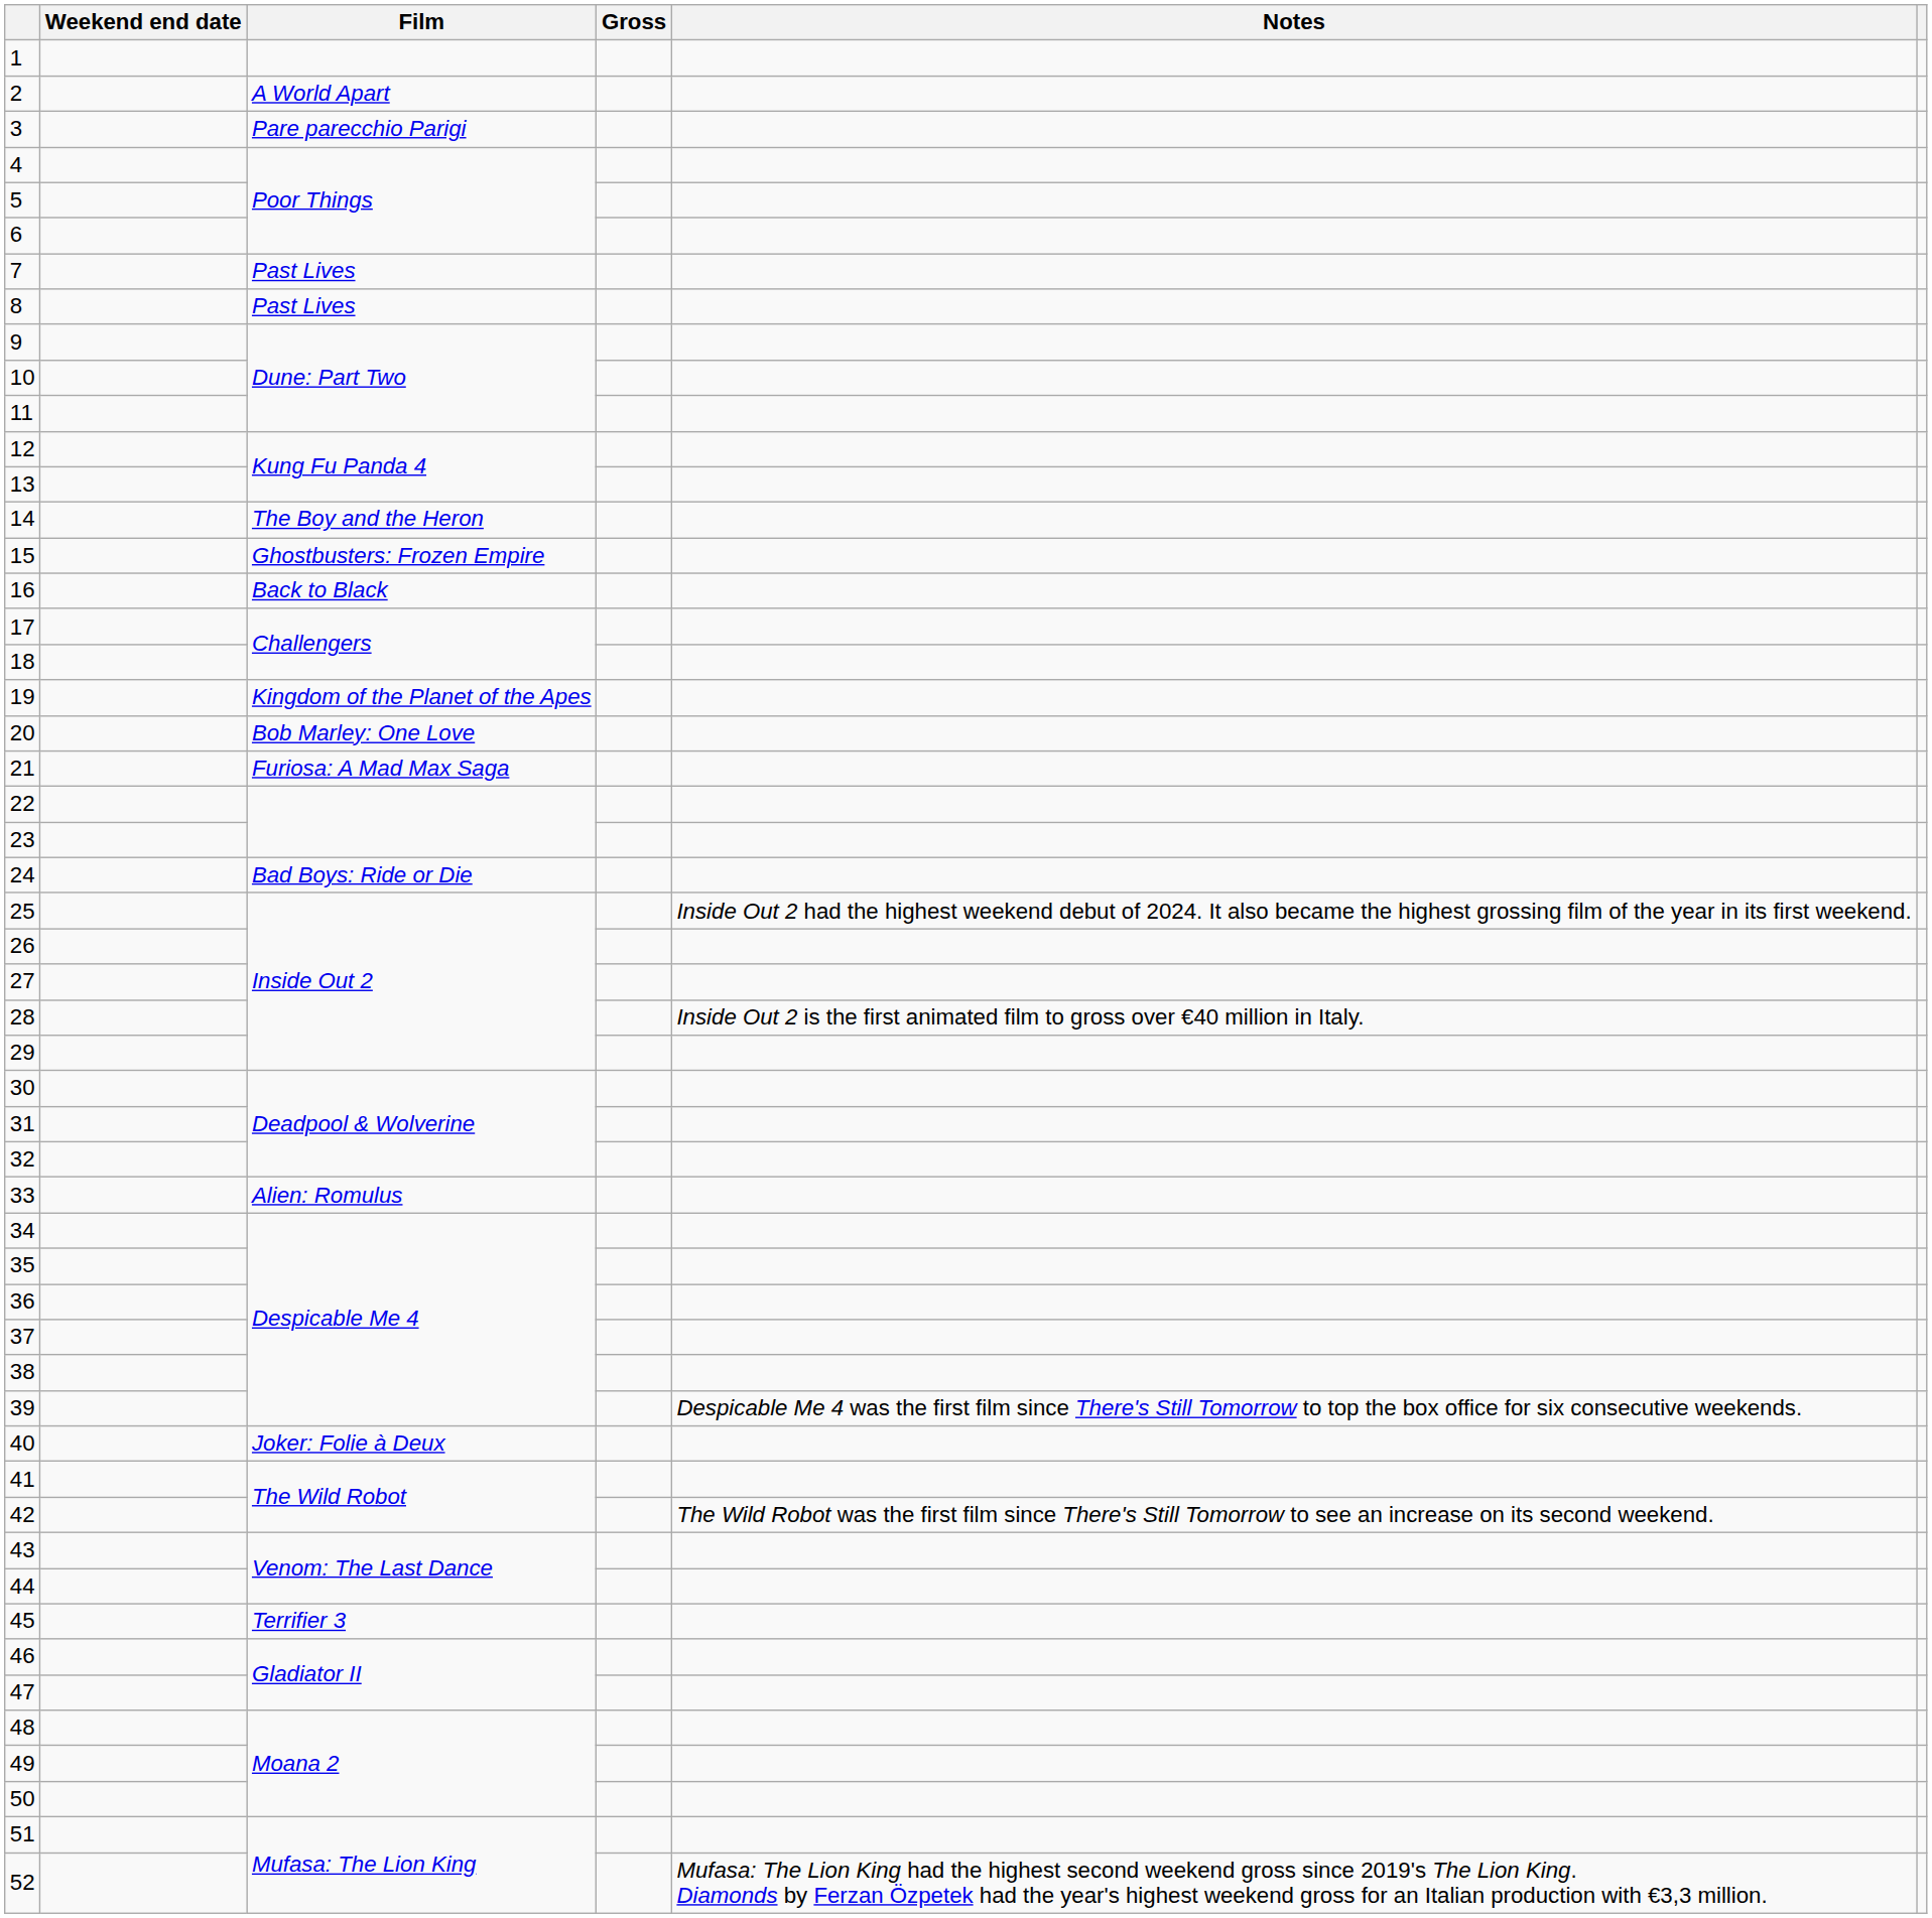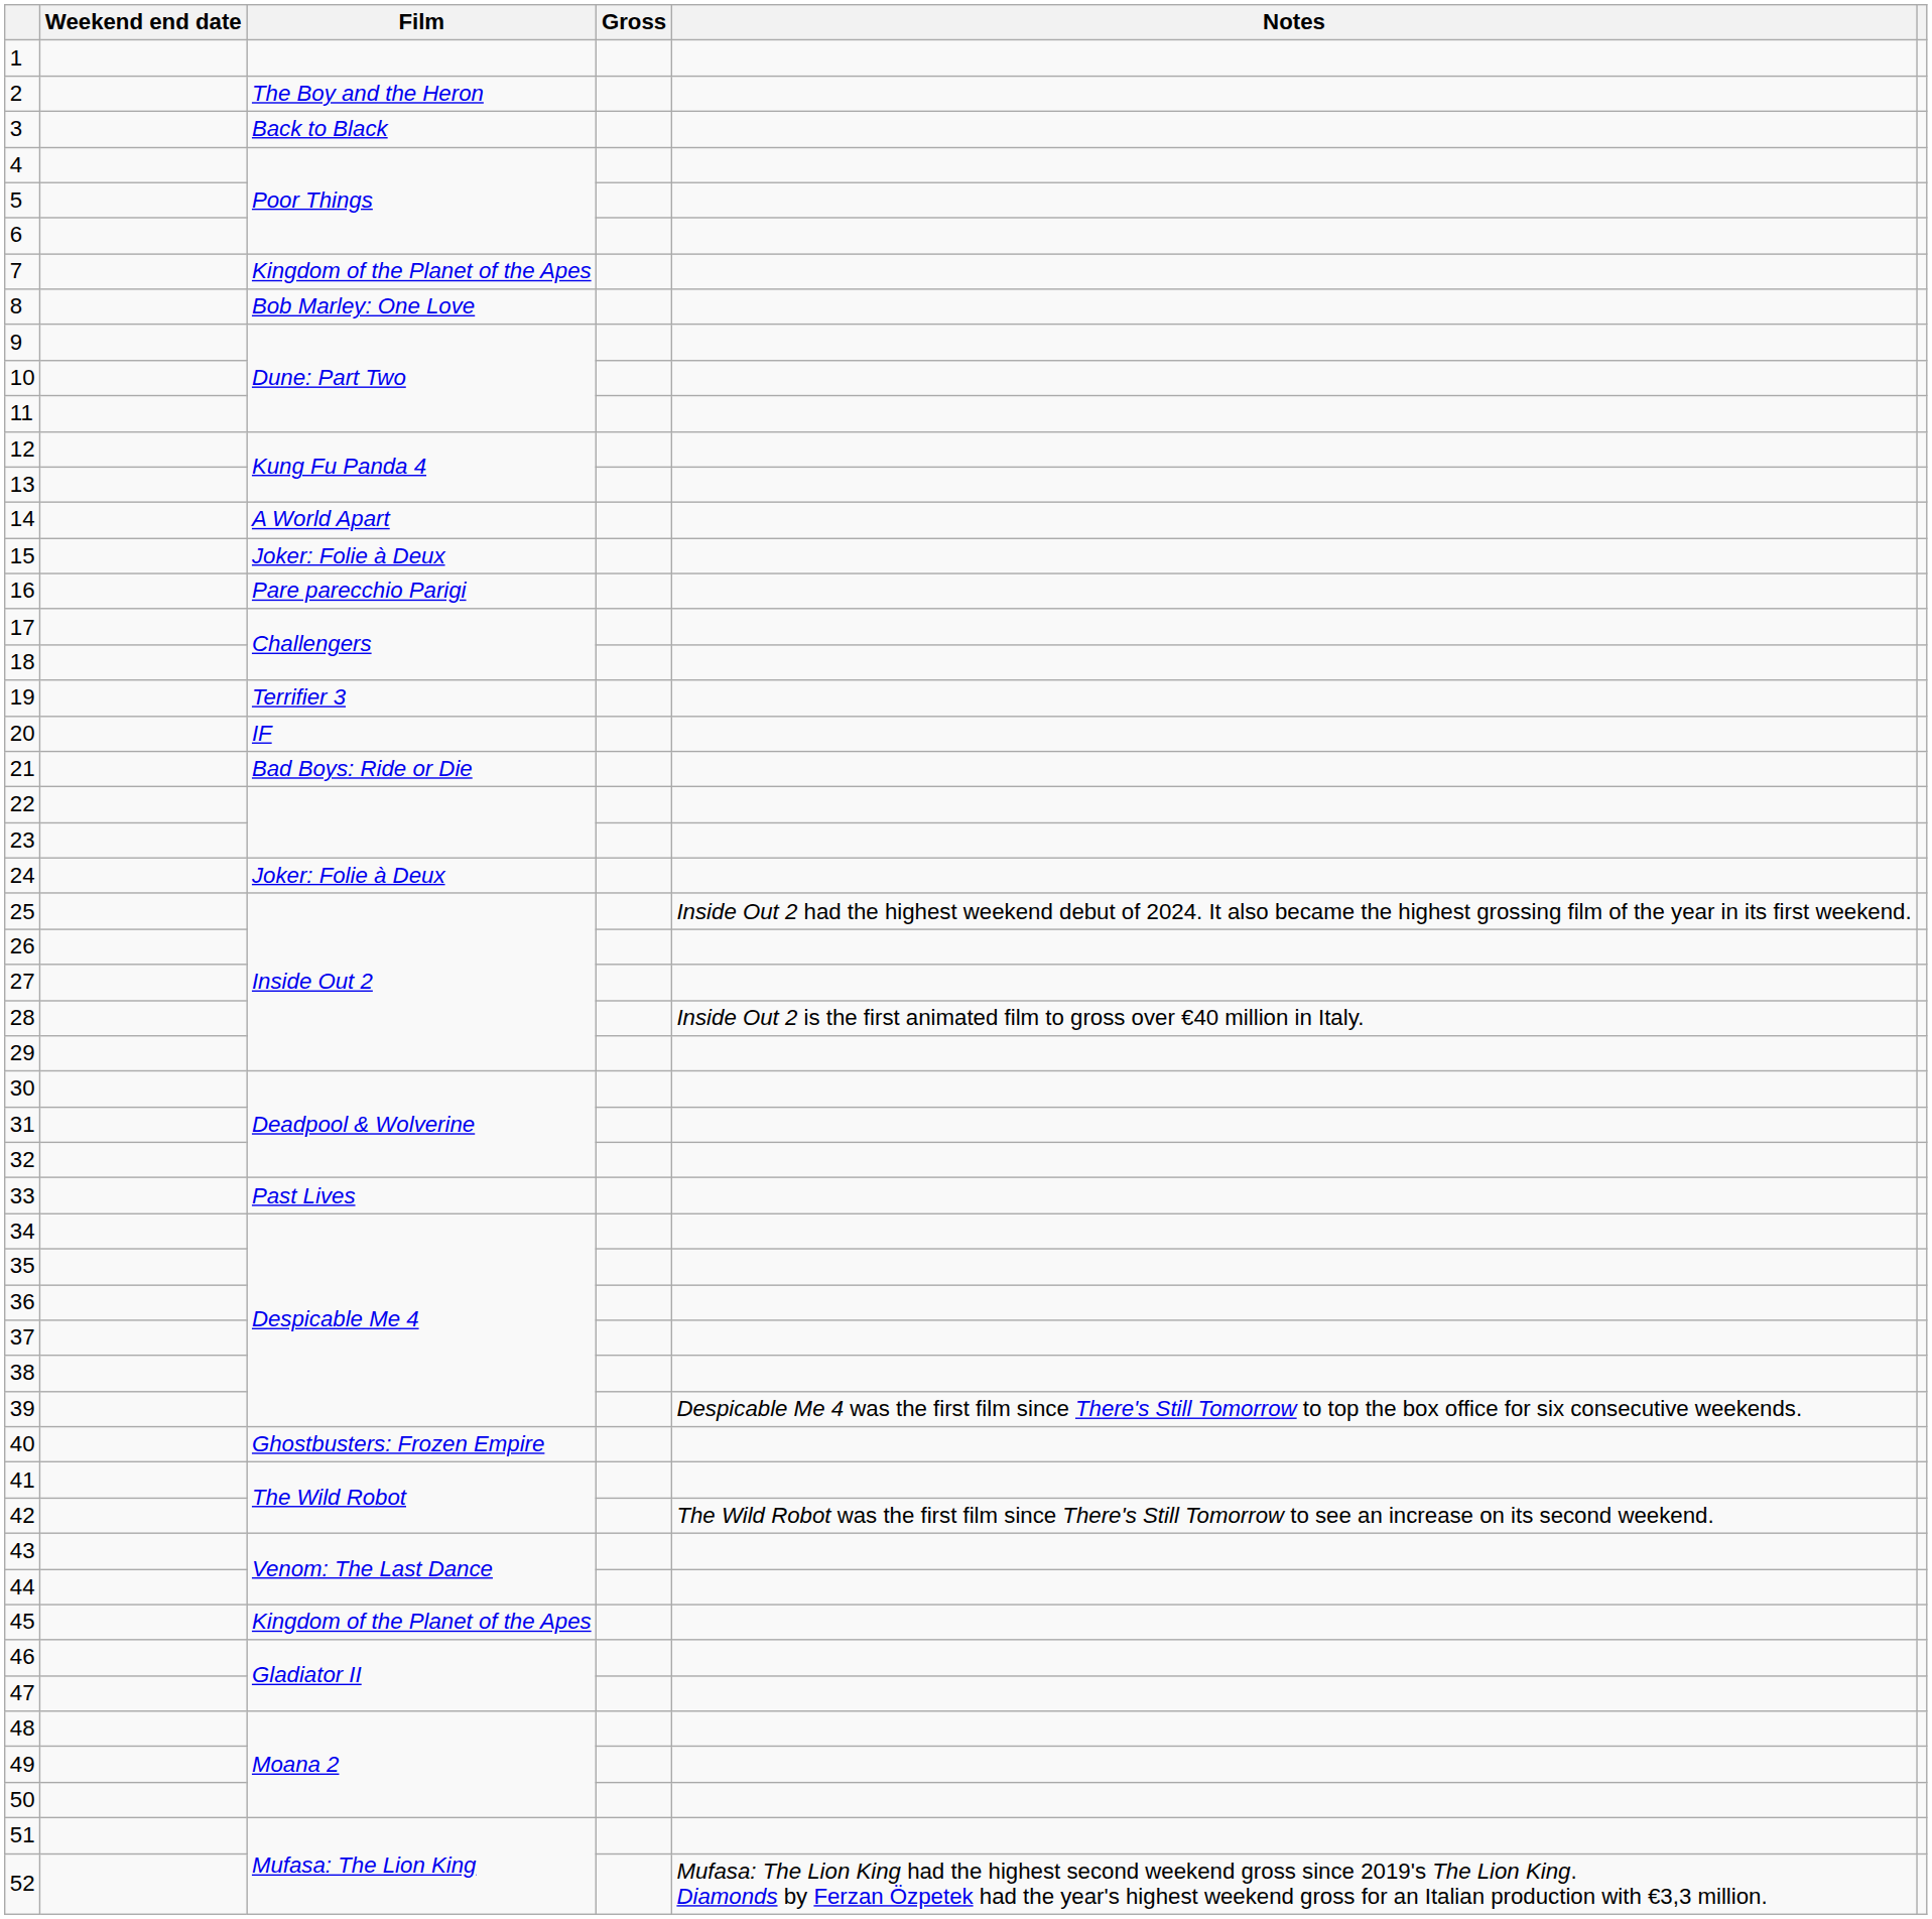2 | Film: A World Apart -> The Boy and the Heron
3 | Film: Pare parecchio Parigi -> Back to Black
7 | Film: Past Lives -> Kingdom of the Planet of the Apes
8 | Film: Past Lives -> Bob Marley: One Love
14 | Film: The Boy and the Heron -> A World Apart
15 | Film: Ghostbusters: Frozen Empire -> Joker: Folie à Deux
16 | Film: Back to Black -> Pare parecchio Parigi
19 | Film: Kingdom of the Planet of the Apes -> Terrifier 3
20 | Film: Bob Marley: One Love -> IF
21 | Film: Furiosa: A Mad Max Saga -> Bad Boys: Ride or Die
24 | Film: Bad Boys: Ride or Die -> Joker: Folie à Deux
33 | Film: Alien: Romulus -> Past Lives
40 | Film: Joker: Folie à Deux -> Ghostbusters: Frozen Empire
45 | Film: Terrifier 3 -> Kingdom of the Planet of the Apes
